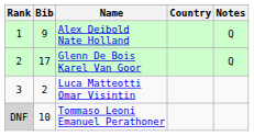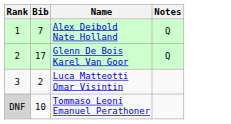- column: Country
Alex Deibold Nate Holland | Bib: 9 -> 7
